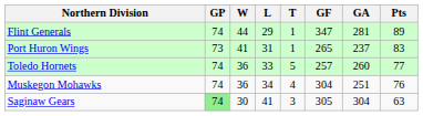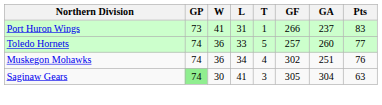- row: Flint Generals | 74 | 44 | 29 | 1 | 347 | 281 | 89
Port Huron Wings | GF: 265 -> 266
Muskegon Mohawks | GF: 304 -> 302
